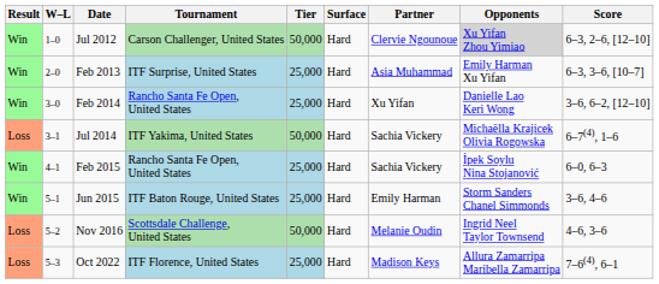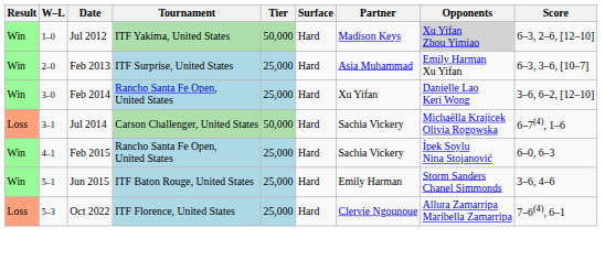Jul 2012 | Tournament: Carson Challenger, United States -> ITF Yakima, United States
Jul 2012 | Partner: Clervie Ngounoue -> Madison Keys
Jul 2014 | Tournament: ITF Yakima, United States -> Carson Challenger, United States
- row: Loss | 5–2 | Nov 2016 | Scottsdale Challenge, United States | 50,000 | Hard | Melanie Oudin | Ingrid Neel Taylor Townsend | 4–6, 3–6
Oct 2022 | Partner: Madison Keys -> Clervie Ngounoue
